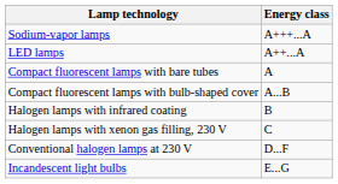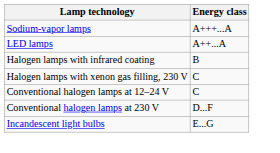- row: Compact fluorescent lamps with bare tubes | A
- row: Compact fluorescent lamps with bulb-shaped cover | A...B
+ row: Conventional halogen lamps at 12–24 V | C
